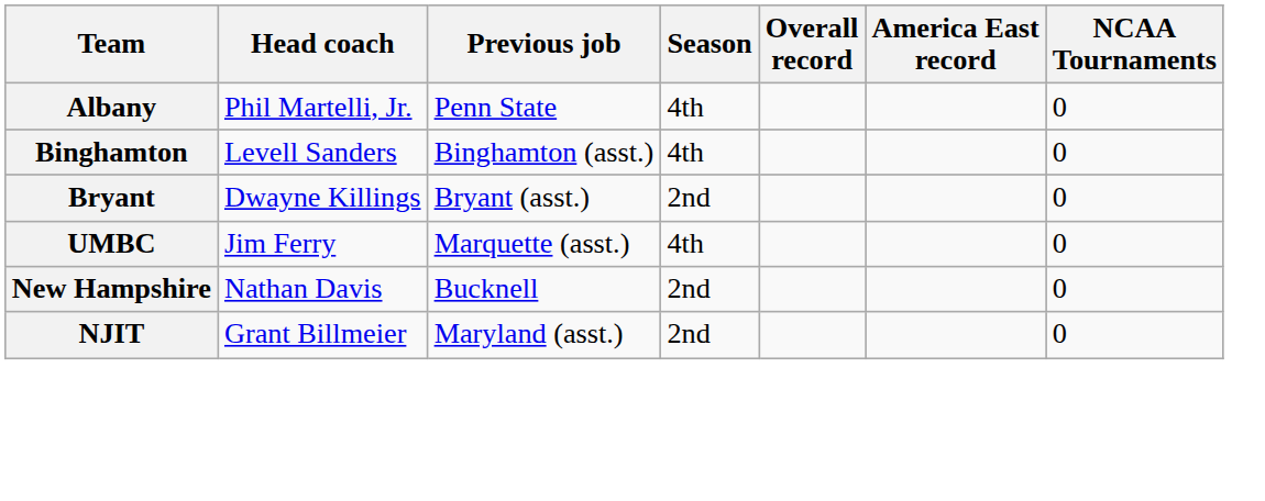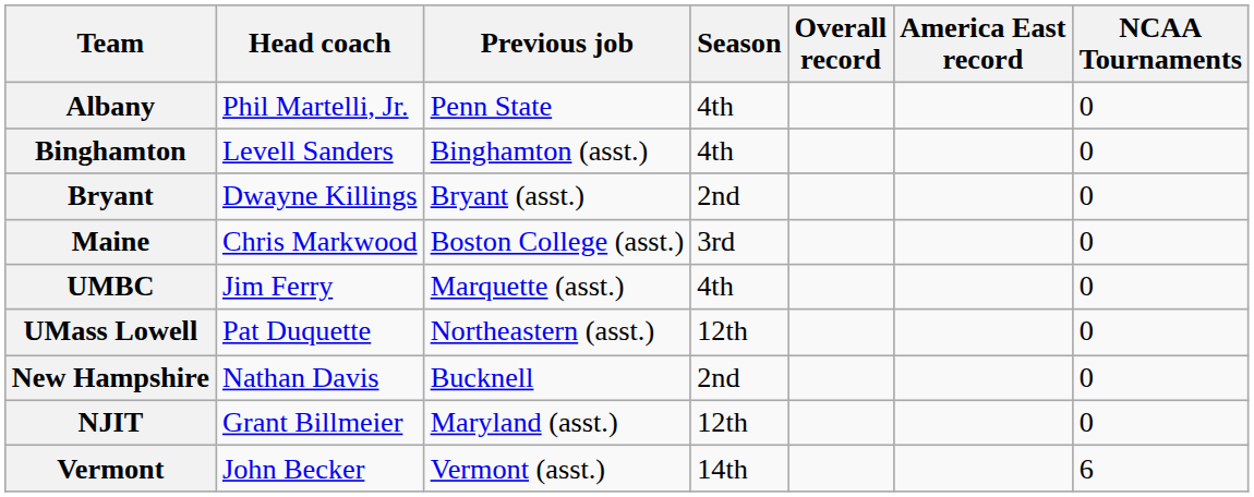+ row: Maine | Chris Markwood | Boston College (asst.) | 3rd | 0
+ row: UMass Lowell | Pat Duquette | Northeastern (asst.) | 12th | 0
NJIT | Season: 2nd -> 12th
+ row: Vermont | John Becker | Vermont (asst.) | 14th | 6
